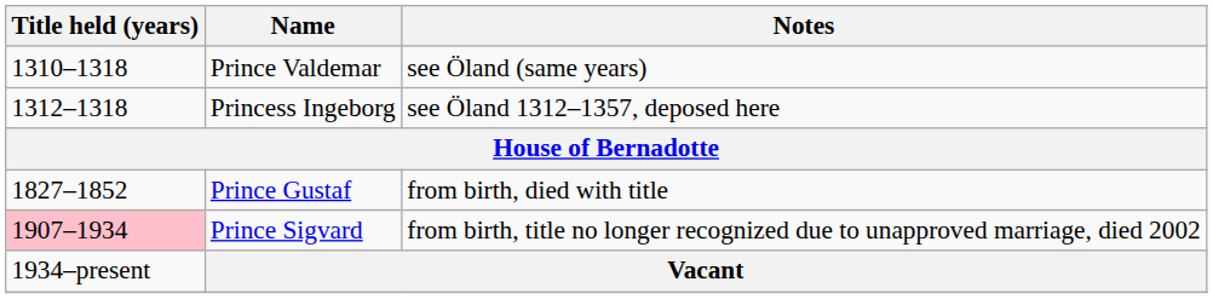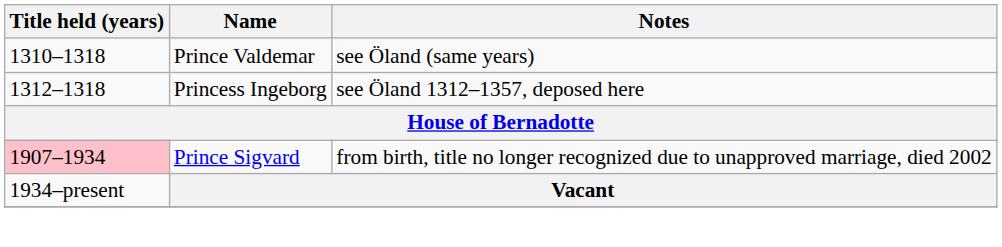- row: 1827–1852 | Prince Gustaf | from birth, died with title
